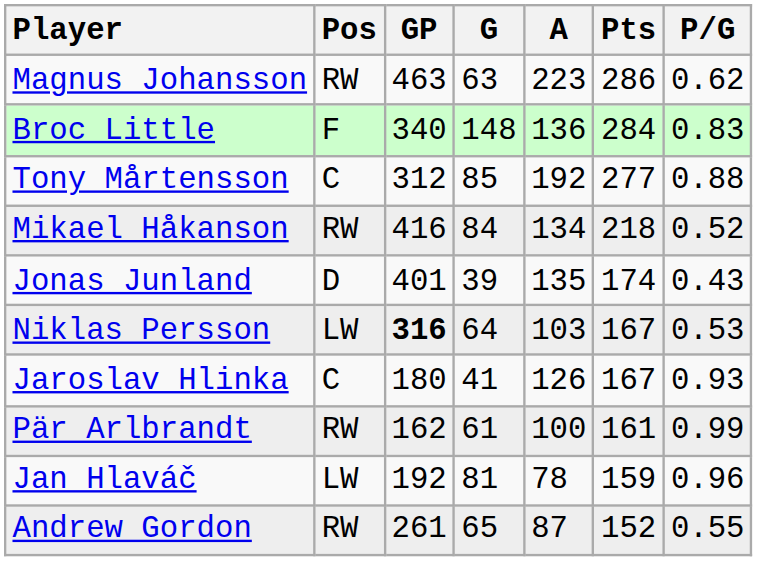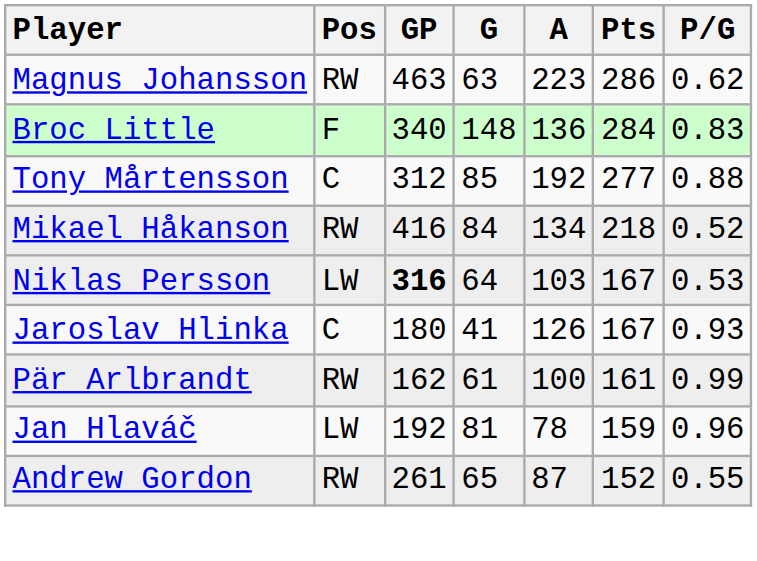- row: Jonas Junland | D | 401 | 39 | 135 | 174 | 0.43
